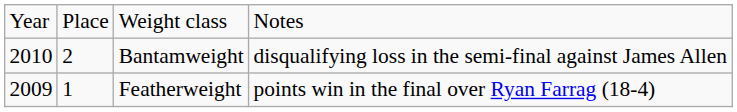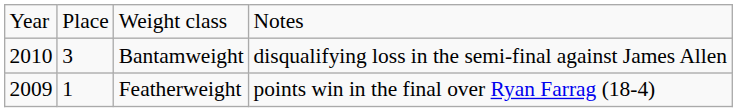Bantamweight | column 2: 2 -> 3
